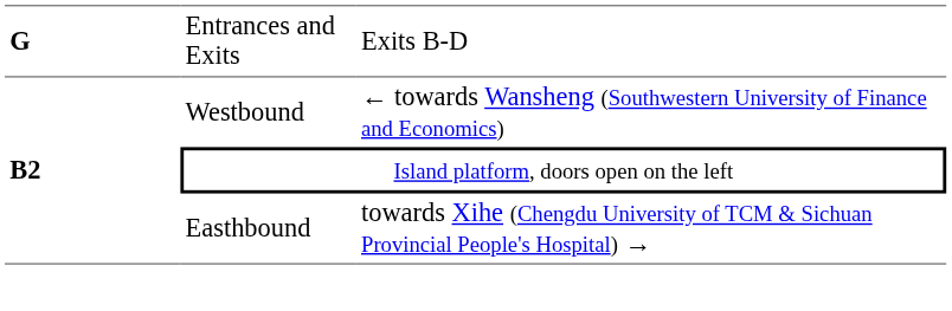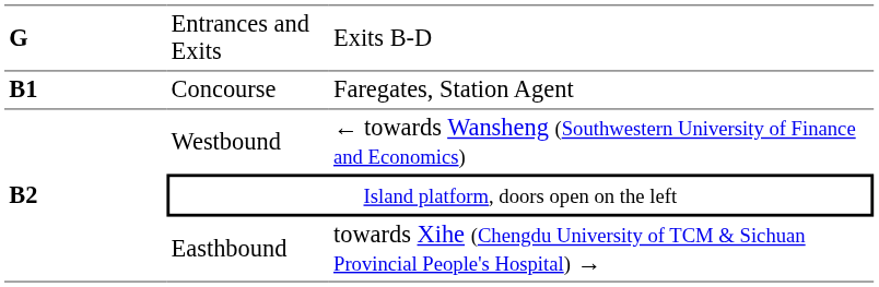+ row: B1 | Concourse | Faregates, Station Agent
